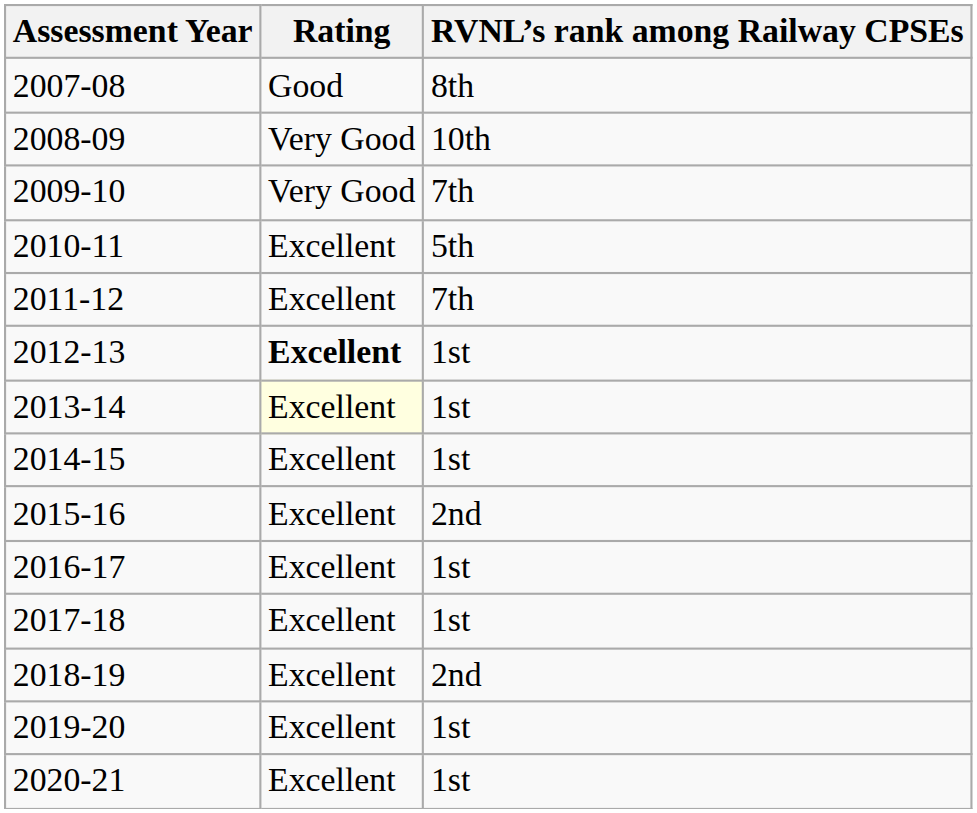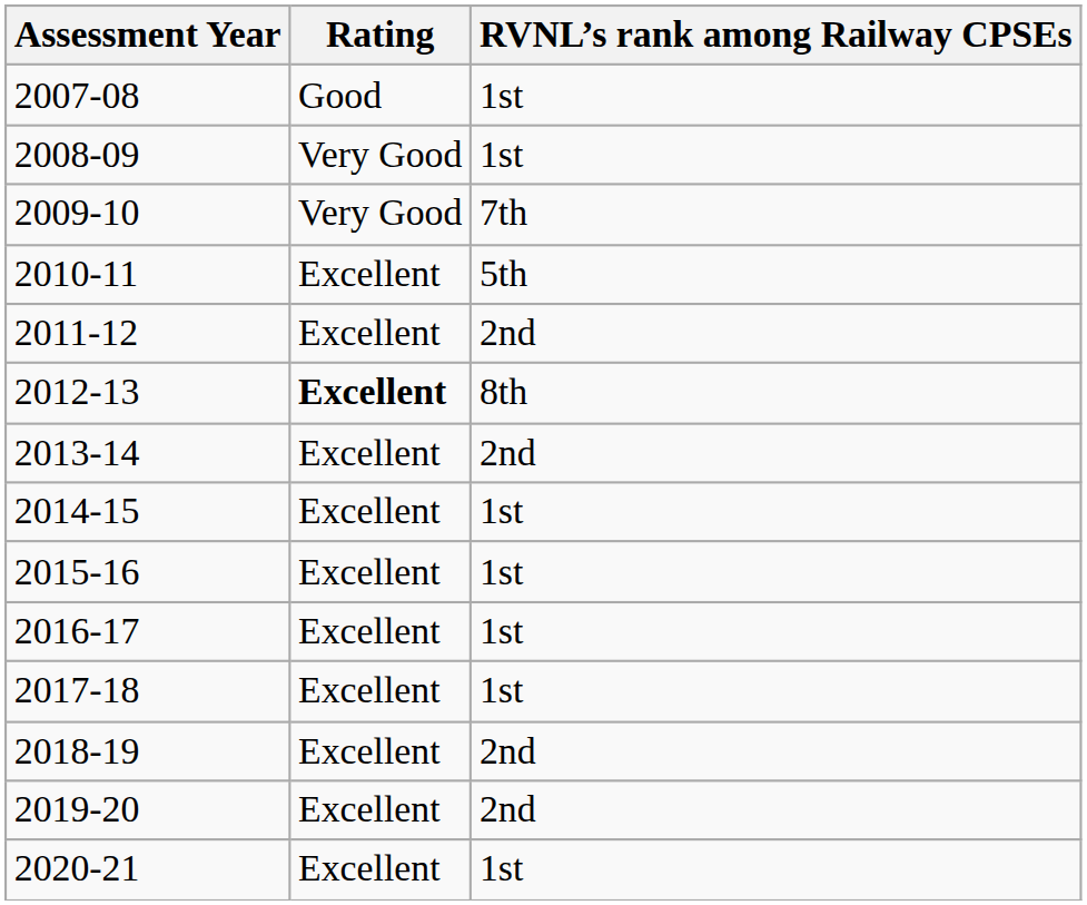2007-08 | RVNL’s rank among Railway CPSEs: 8th -> 1st
2008-09 | RVNL’s rank among Railway CPSEs: 10th -> 1st
2011-12 | RVNL’s rank among Railway CPSEs: 7th -> 2nd
2012-13 | RVNL’s rank among Railway CPSEs: 1st -> 8th
2013-14 | Rating: lightyellow background -> no background
2013-14 | RVNL’s rank among Railway CPSEs: 1st -> 2nd
2015-16 | RVNL’s rank among Railway CPSEs: 2nd -> 1st
2019-20 | RVNL’s rank among Railway CPSEs: 1st -> 2nd
